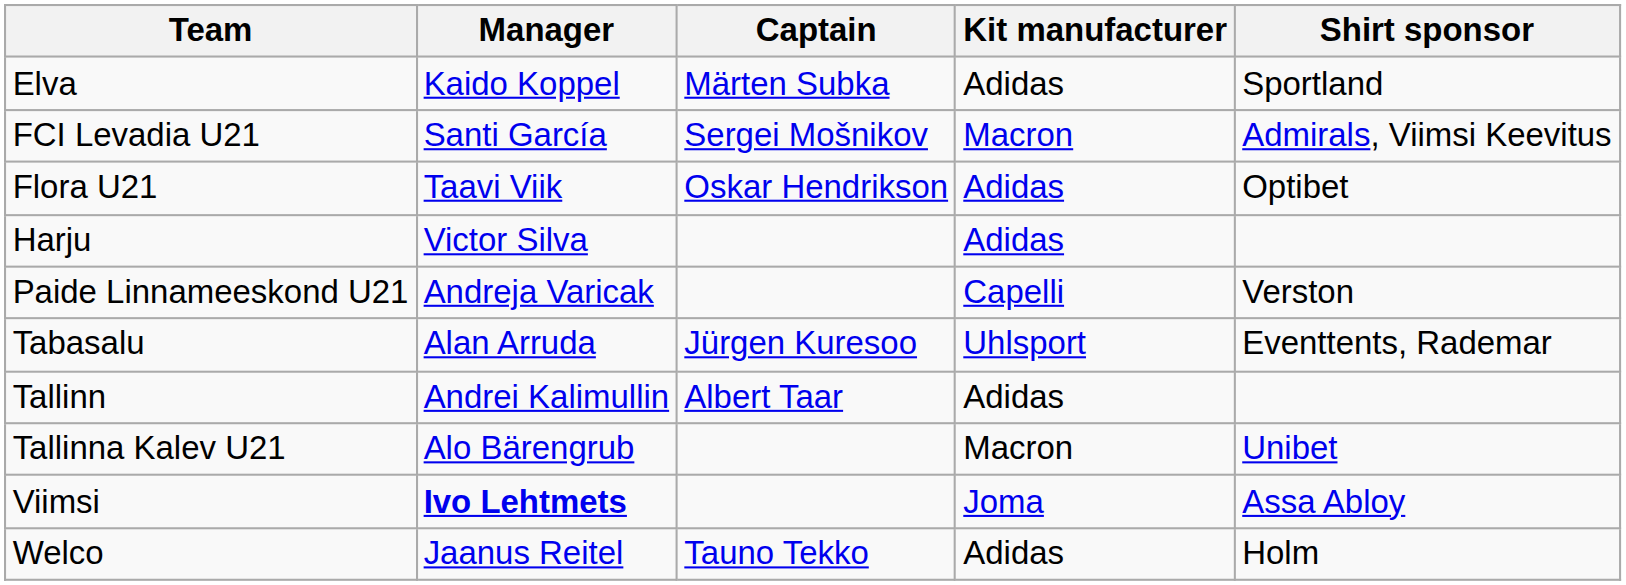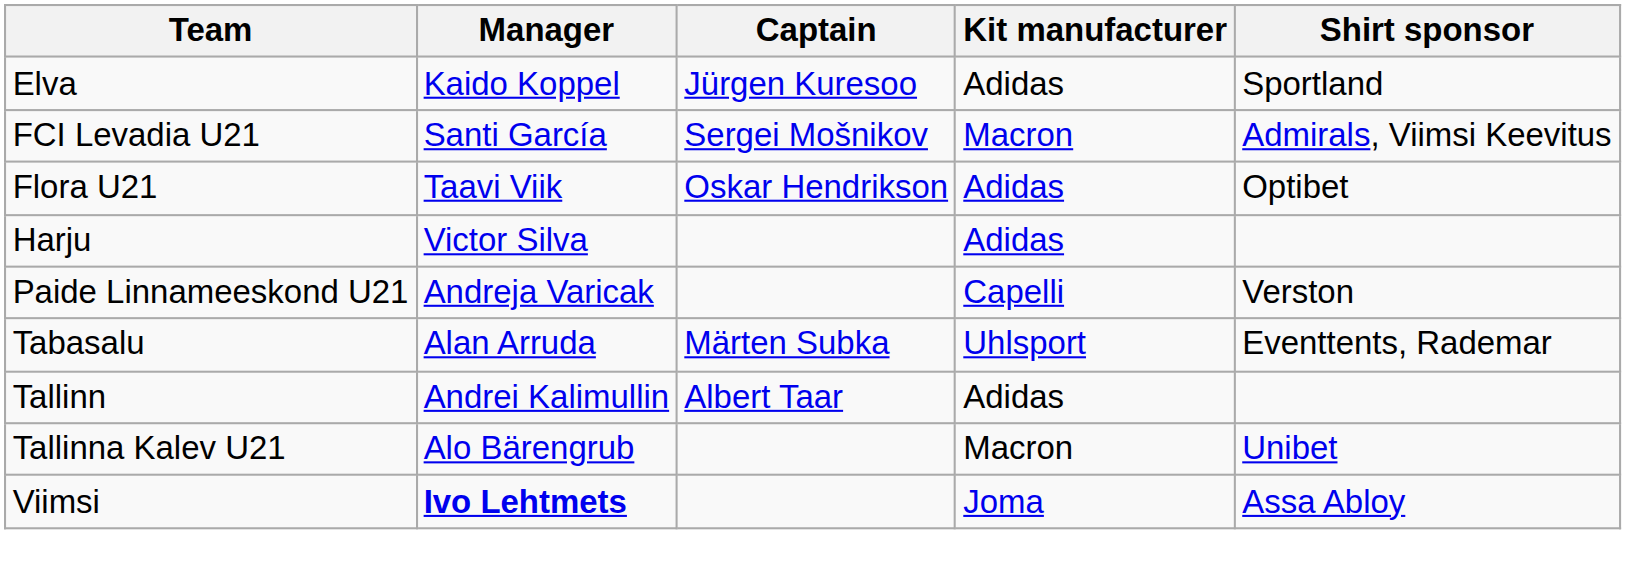Elva | Captain: Märten Subka -> Jürgen Kuresoo
Tabasalu | Captain: Jürgen Kuresoo -> Märten Subka
- row: Welco | Jaanus Reitel | Tauno Tekko | Adidas | Holm
